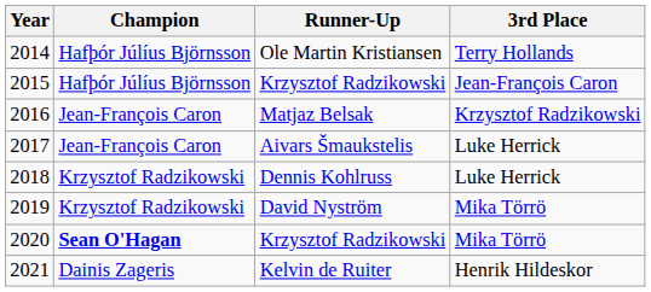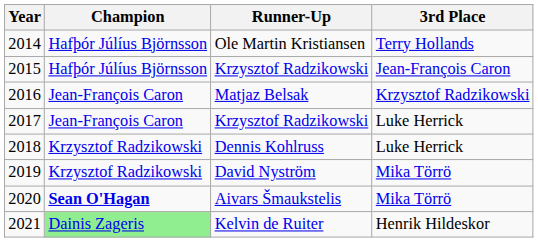2017 | Runner-Up: Aivars Šmaukstelis -> Krzysztof Radzikowski
2020 | Runner-Up: Krzysztof Radzikowski -> Aivars Šmaukstelis
2021 | Champion: no background -> lightgreen background
